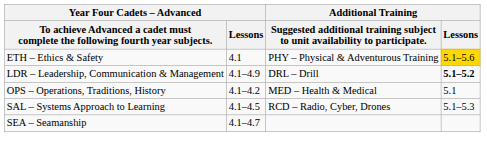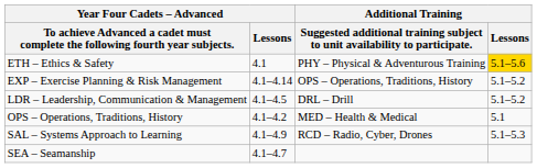+ row: EXP – Exercise Planning & Risk Management | 4.1–4.14 | OPS – Operations, Traditions, History | 5.1–5.2
LDR – Leadership, Communication & Management | Year Four Cadets – Advanced / Lessons: 4.1–4.9 -> 4.1–4.5
LDR – Leadership, Communication & Management | Additional Training / Lessons: bold -> normal
SAL – Systems Approach to Learning | Year Four Cadets – Advanced / Lessons: 4.1–4.5 -> 4.1–4.9
